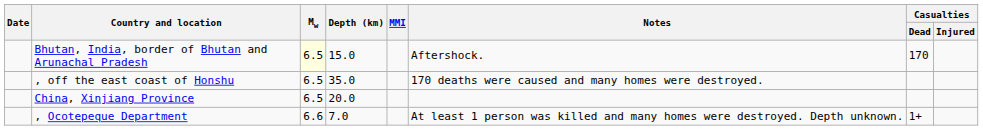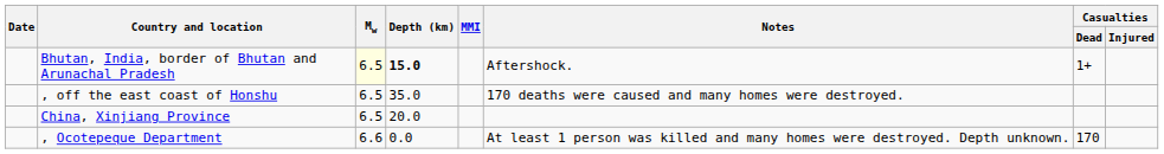Bhutan, India, border of Bhutan and Arunachal Pradesh | Depth (km): normal -> bold
Bhutan, India, border of Bhutan and Arunachal Pradesh | Casualties / Dead: 170 -> 1+
, Ocotepeque Department | Depth (km): 7.0 -> 0.0
, Ocotepeque Department | Casualties / Dead: 1+ -> 170
